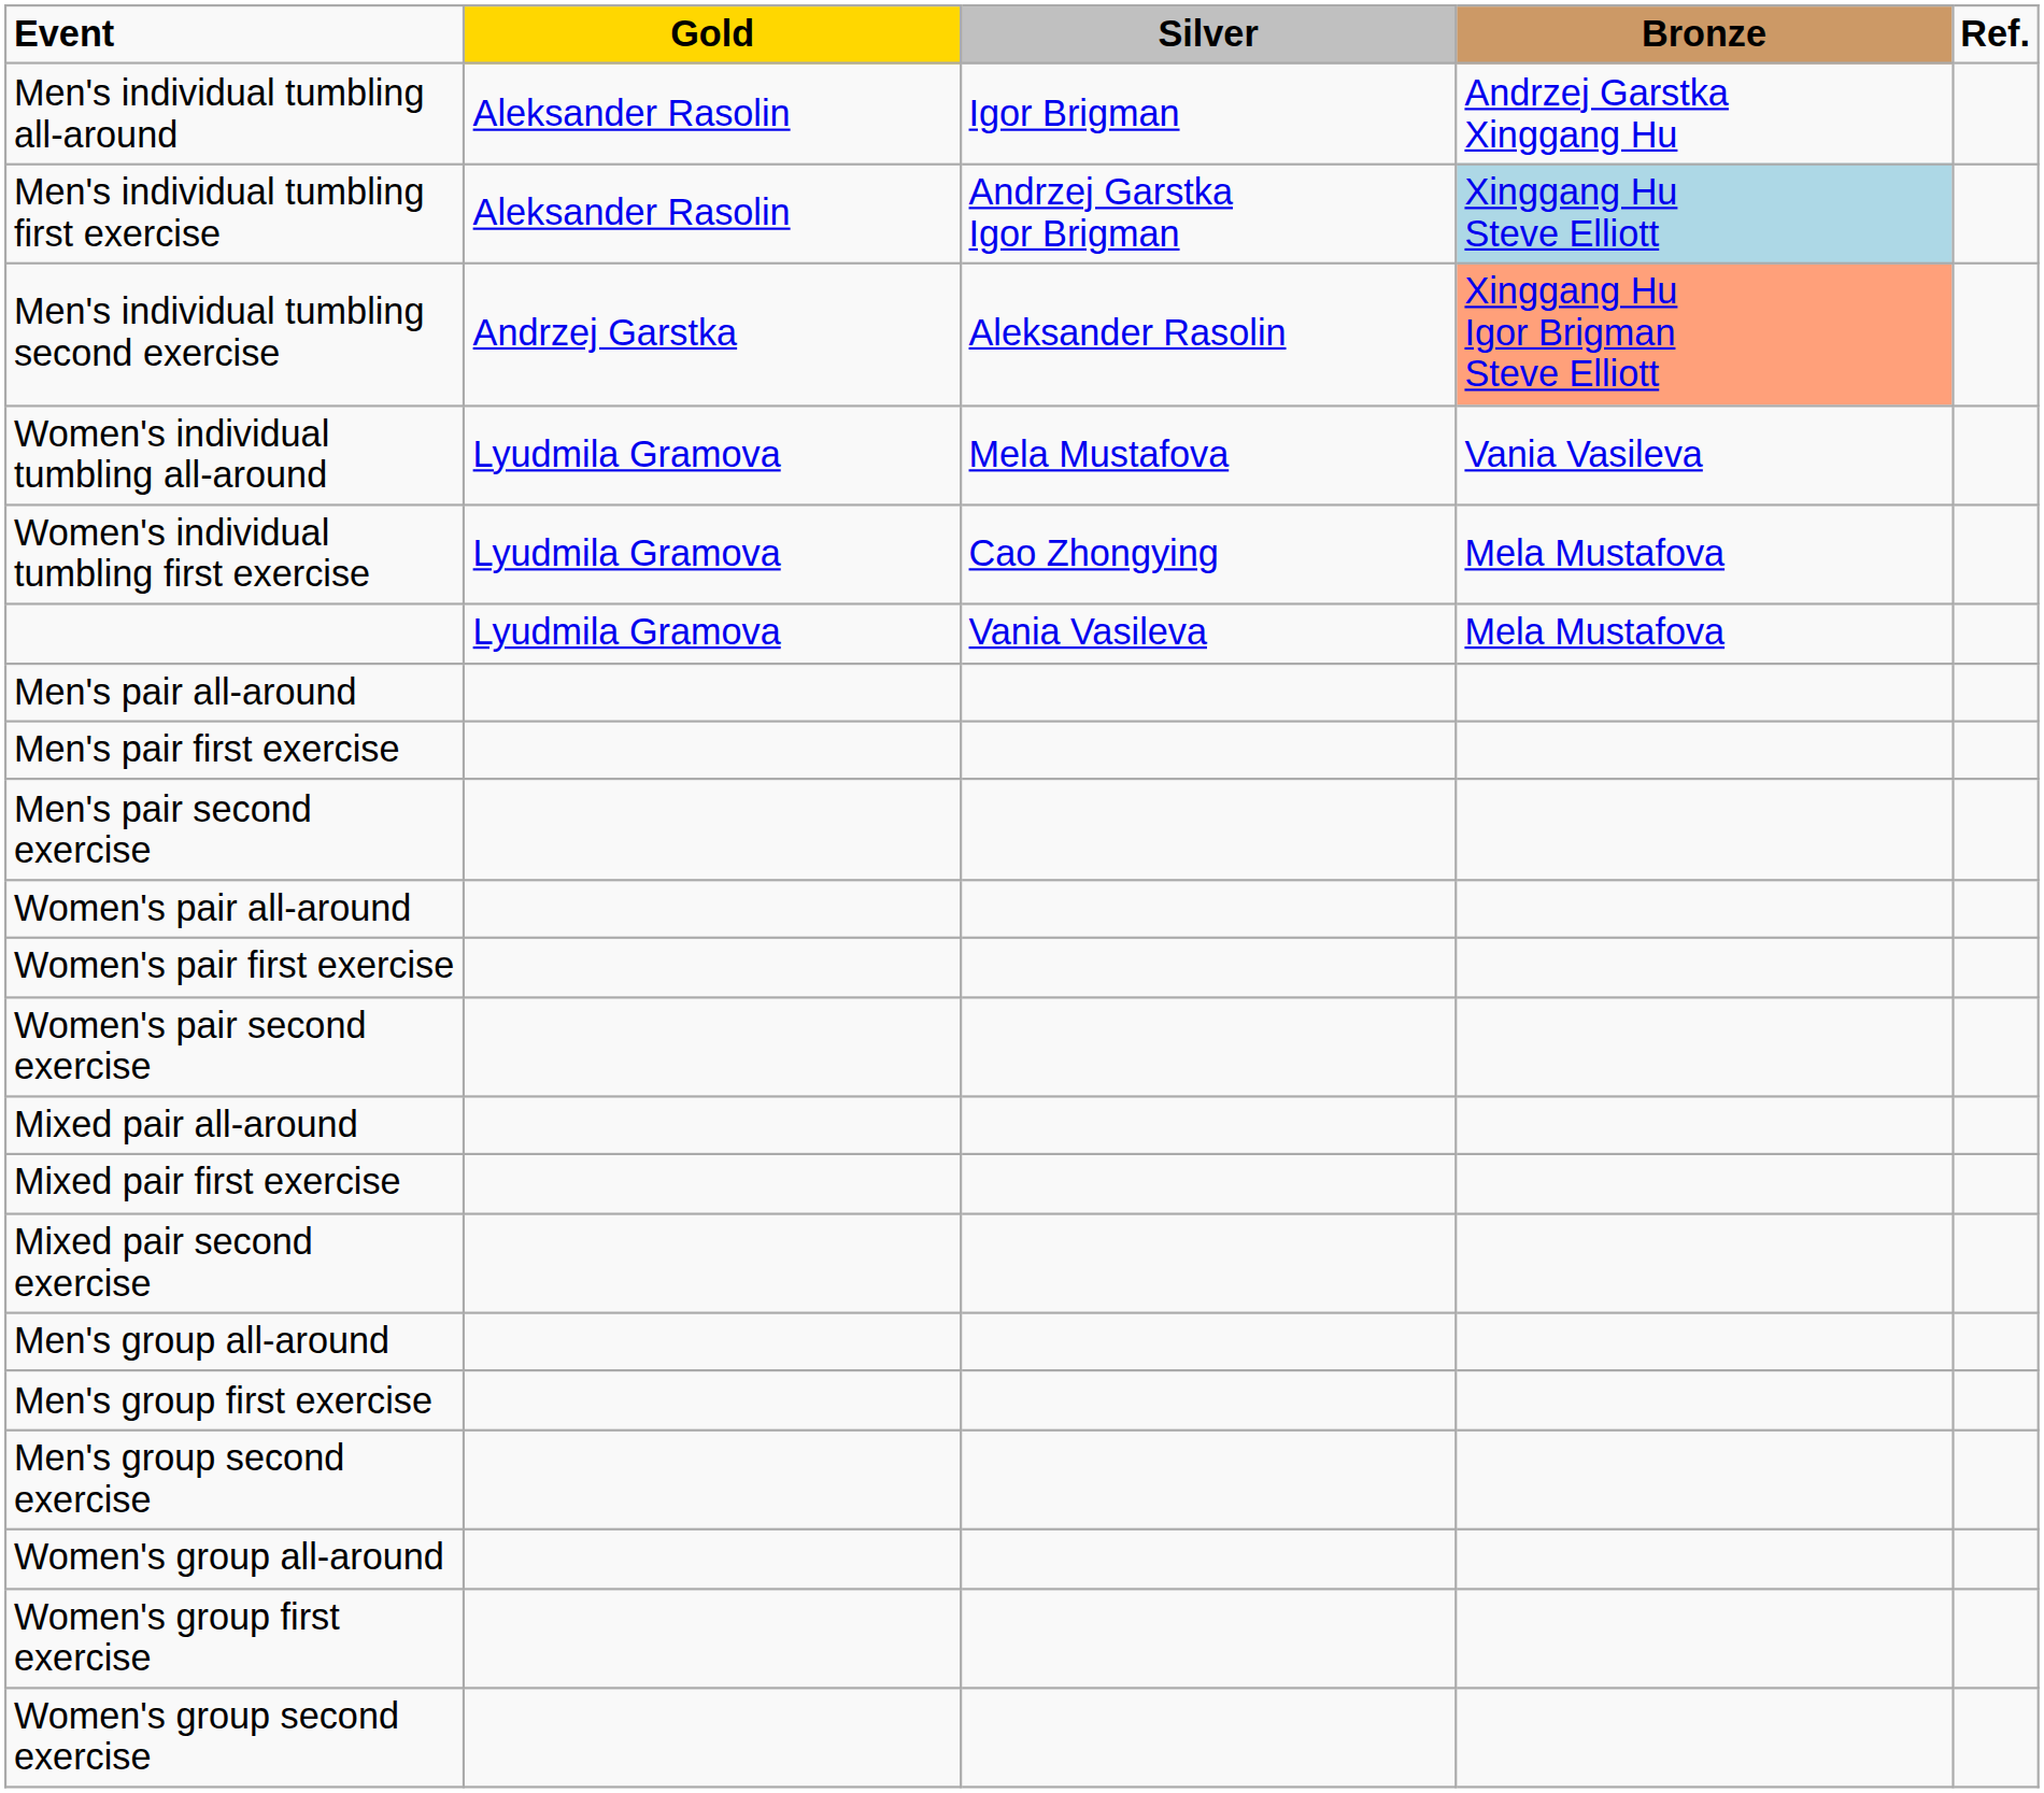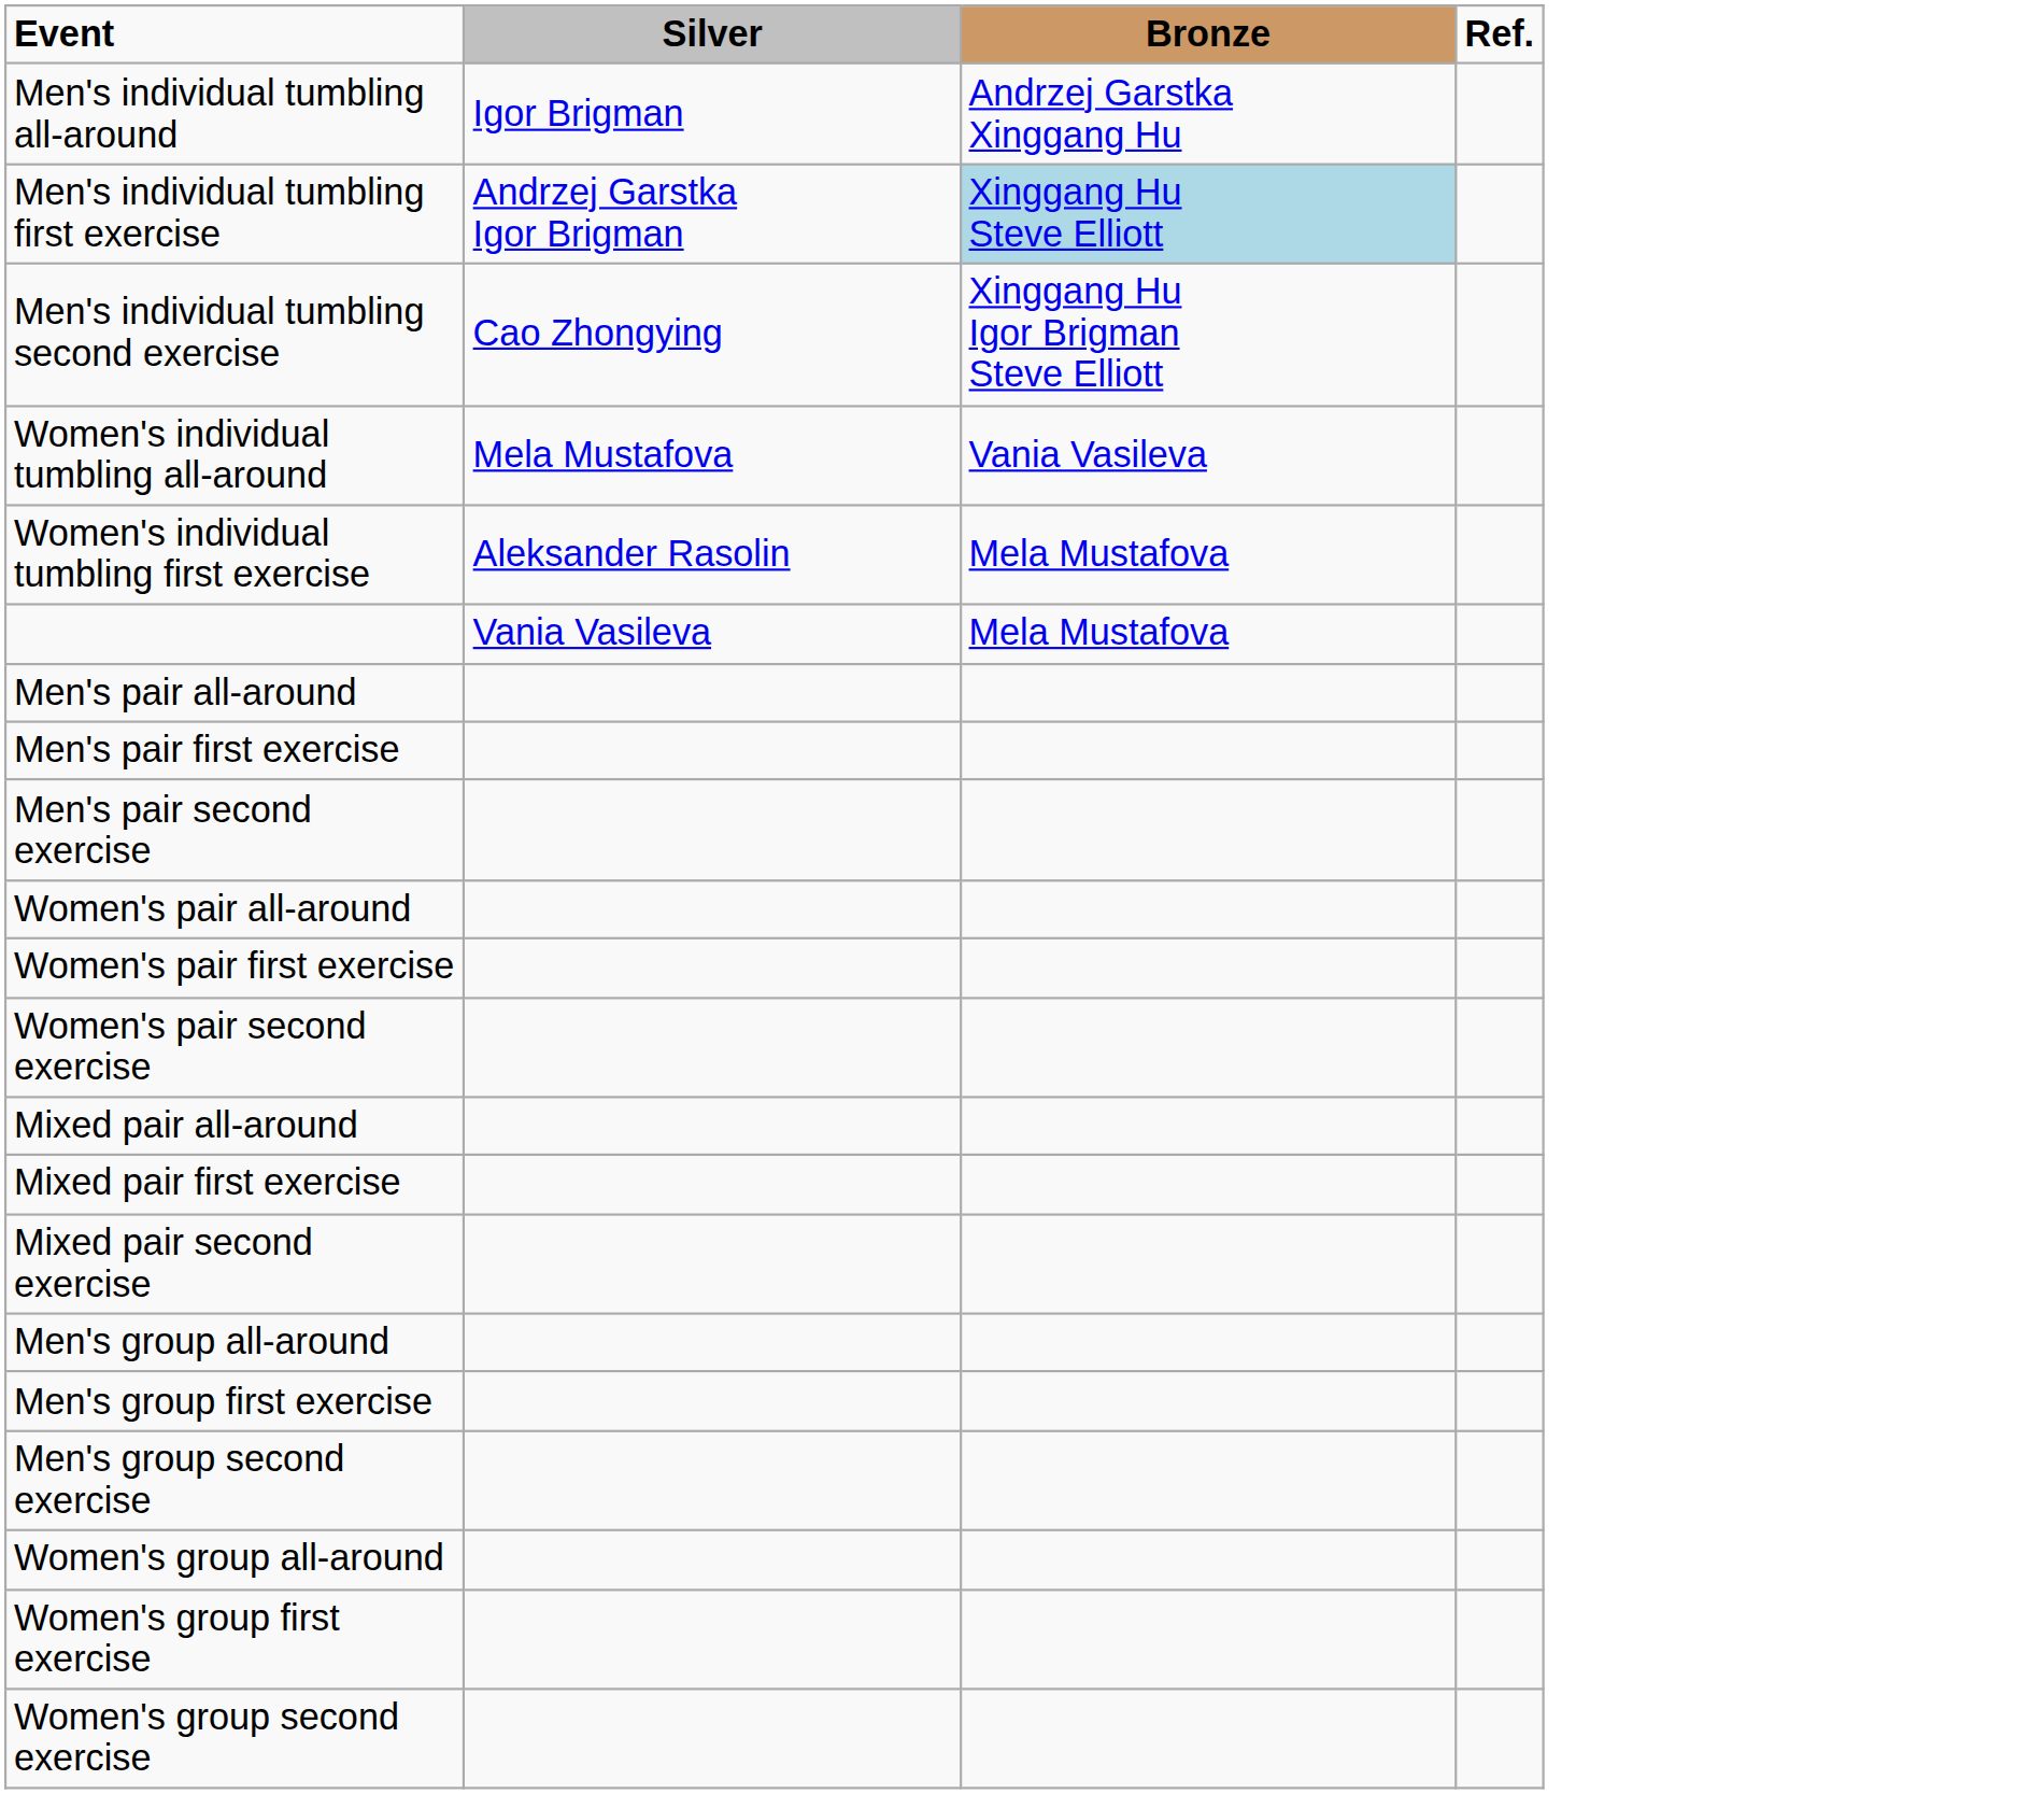- column: Gold | Aleksander Rasolin | Aleksander Rasolin | Andrzej Garstka | Lyudmila Gramova | Lyudmila Gramova | Lyudmila Gramova
Men's individual tumbling second exercise | Silver: Aleksander Rasolin -> Cao Zhongying
Men's individual tumbling second exercise | Bronze: lightsalmon background -> no background
Women's individual tumbling first exercise | Silver: Cao Zhongying -> Aleksander Rasolin
